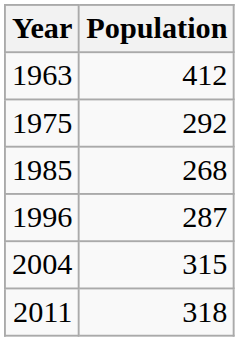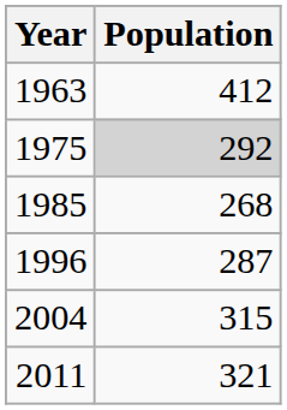1975 | Population: no background -> lightgrey background
2011 | Population: 318 -> 321
